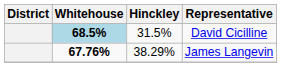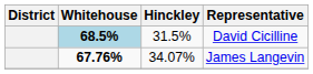James Langevin | Hinckley: 38.29% -> 34.07%
